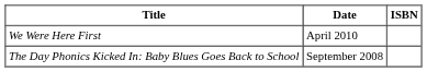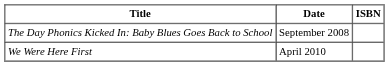rows swapped: The Day Phonics Kicked In: Baby Blues Goes Back to School <-> We Were Here First
